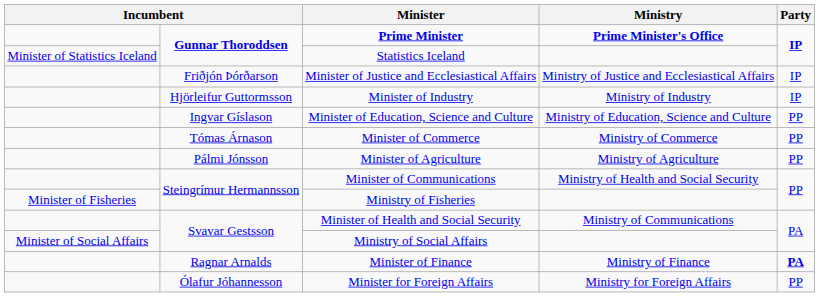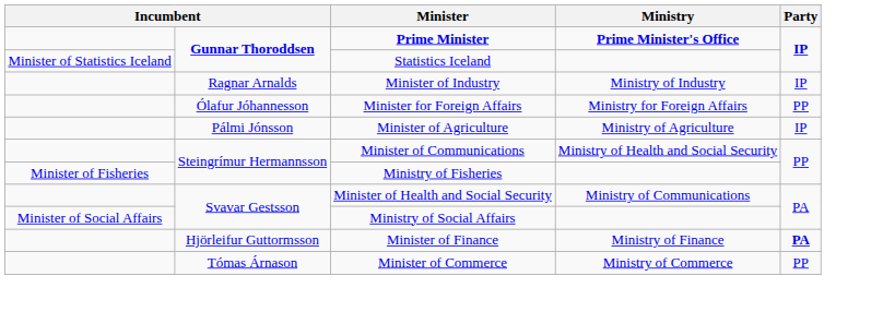- row: Friðjón Þórðarson | Minister of Justice and Ecclesiastical Affairs | Ministry of Justice and Ecclesiastical Affairs | IP
Minister of Industry | column 2: Hjörleifur Guttormsson -> Ragnar Arnalds
- row: Ingvar Gíslason | Minister of Education, Science and Culture | Ministry of Education, Science and Culture | PP
rows swapped: Minister for Foreign Affairs <-> Minister of Commerce
Minister of Agriculture | Party: PP -> IP
Minister of Finance | column 2: Ragnar Arnalds -> Hjörleifur Guttormsson
